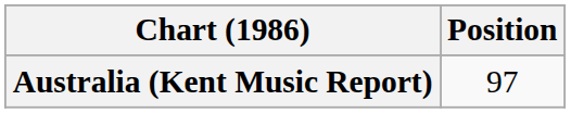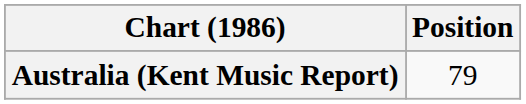Australia (Kent Music Report) | Position: 97 -> 79
